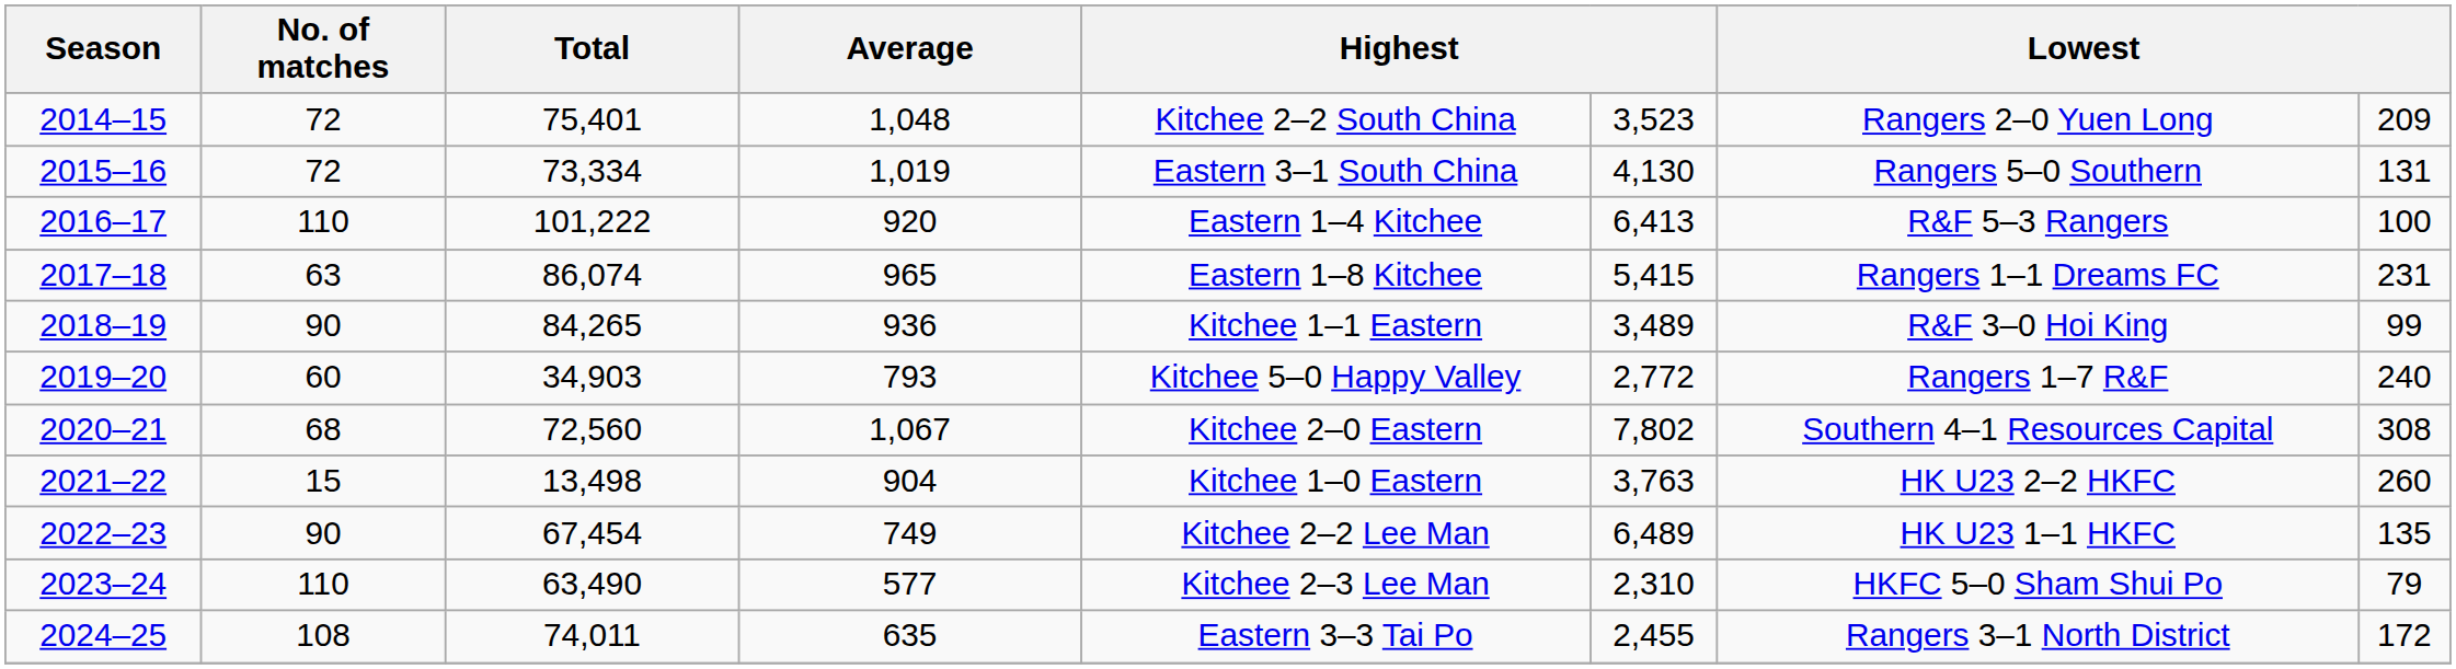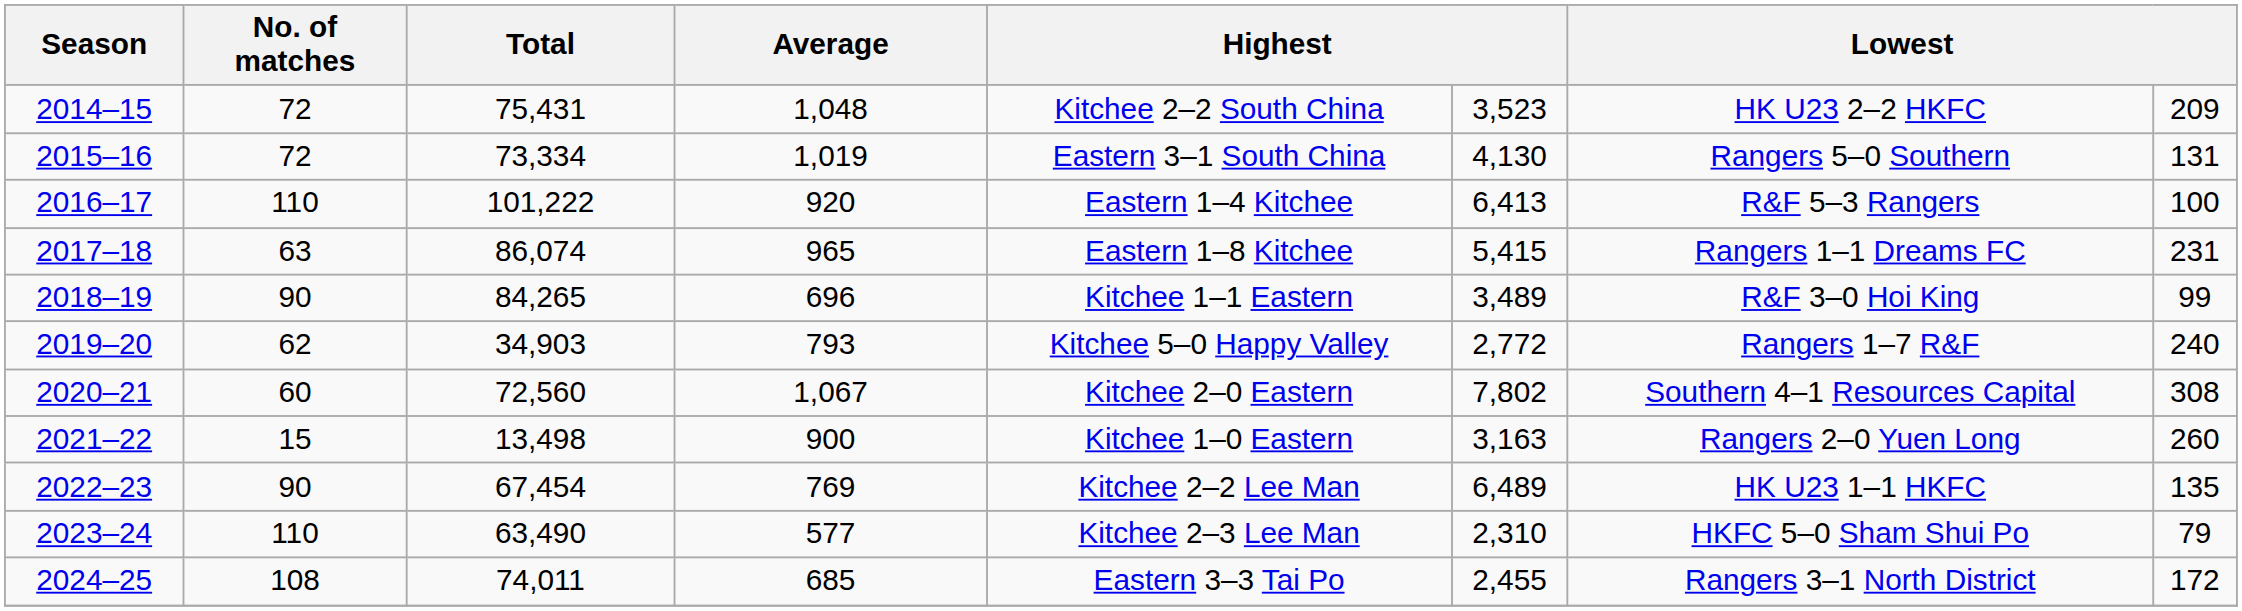2014–15 | Total: 75,401 -> 75,431
2014–15 | column 7: Rangers 2–0 Yuen Long -> HK U23 2–2 HKFC
2018–19 | Average: 936 -> 696
2019–20 | No. of matches: 60 -> 62
2020–21 | No. of matches: 68 -> 60
2021–22 | Average: 904 -> 900
2021–22 | column 6: 3,763 -> 3,163
2021–22 | column 7: HK U23 2–2 HKFC -> Rangers 2–0 Yuen Long
2022–23 | Average: 749 -> 769
2024–25 | Average: 635 -> 685
